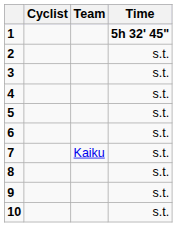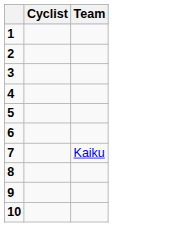- column: Time | 5h 32' 45" | s.t. | s.t. | s.t. | s.t. | s.t. | s.t. | s.t. | s.t. | s.t.
